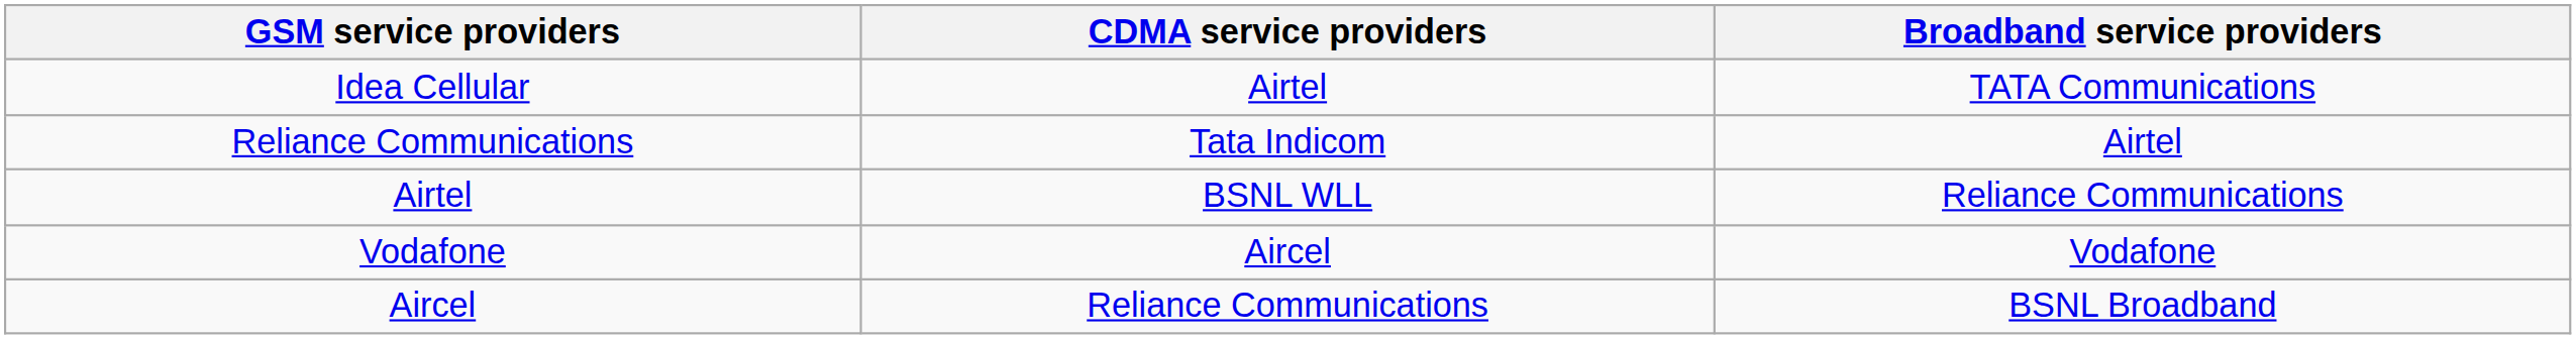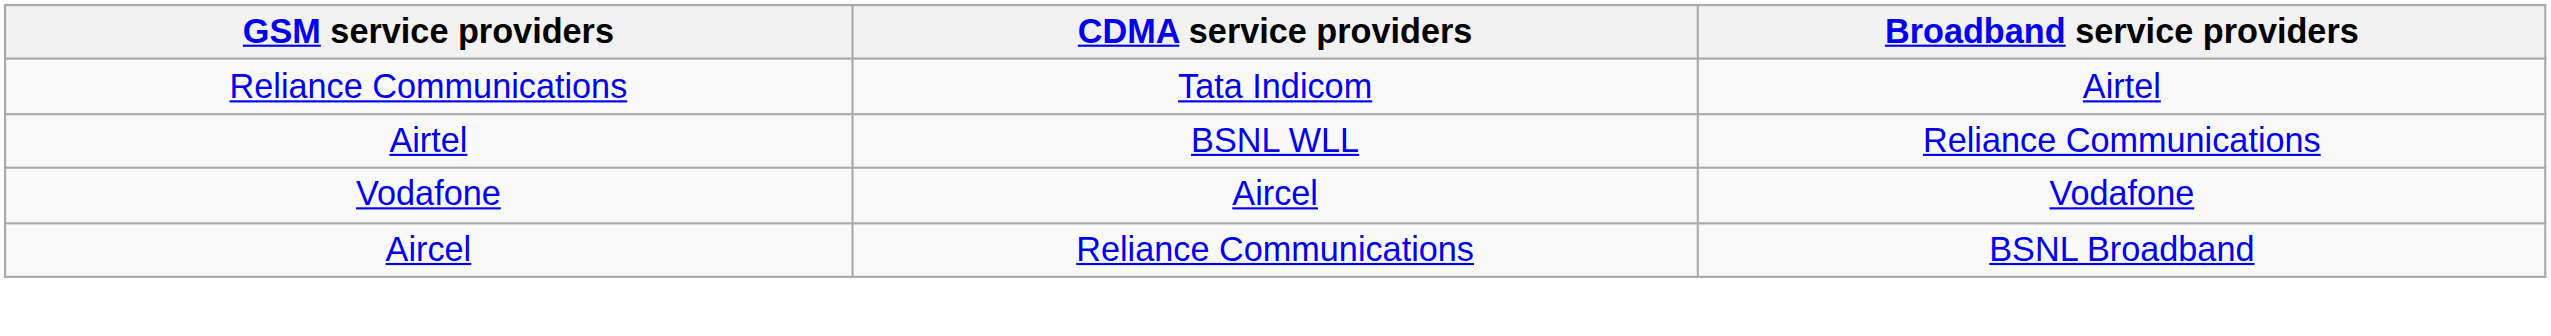- row: Idea Cellular | Airtel | TATA Communications
